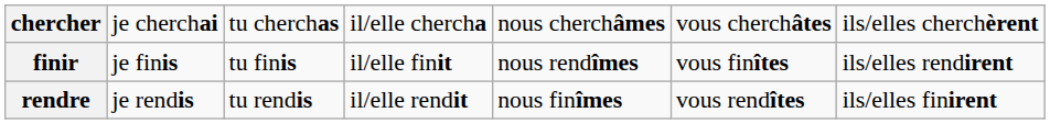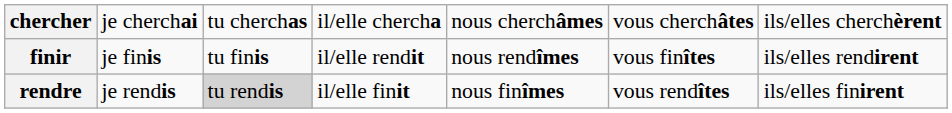finir | column 4: il/elle finit -> il/elle rendit
rendre | column 3: no background -> lightgrey background
rendre | column 4: il/elle rendit -> il/elle finit
